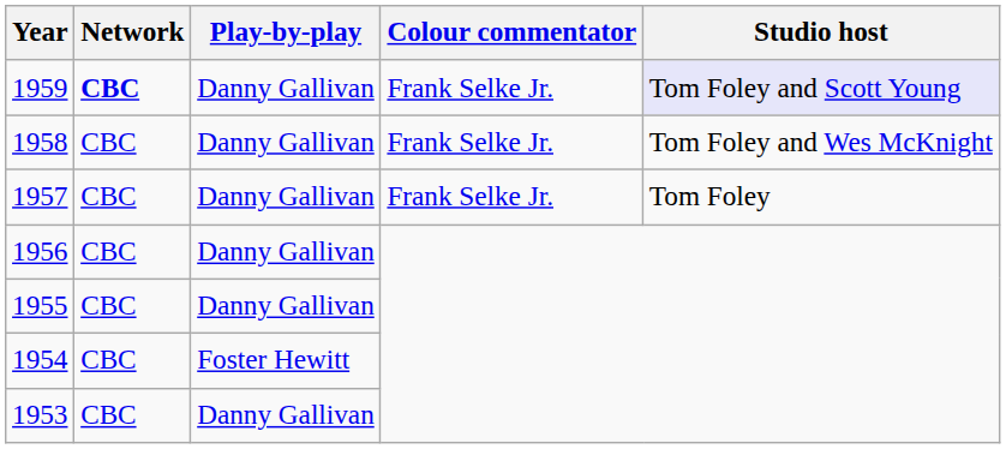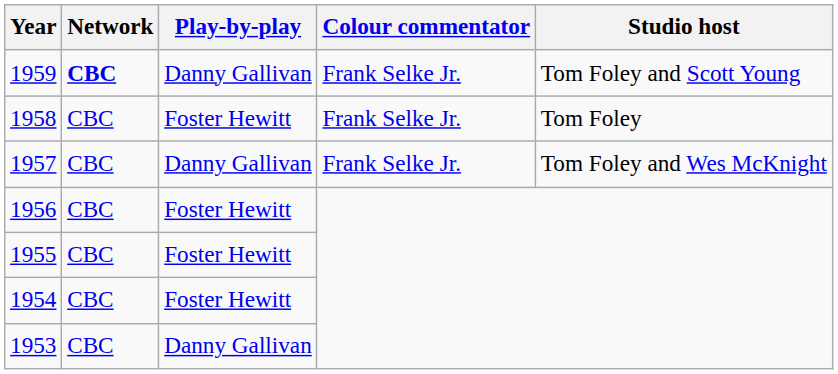1959 | Studio host: lavender background -> no background
1958 | Play-by-play: Danny Gallivan -> Foster Hewitt
1958 | Studio host: Tom Foley and Wes McKnight -> Tom Foley
1957 | Studio host: Tom Foley -> Tom Foley and Wes McKnight
1956 | Play-by-play: Danny Gallivan -> Foster Hewitt
1955 | Play-by-play: Danny Gallivan -> Foster Hewitt
